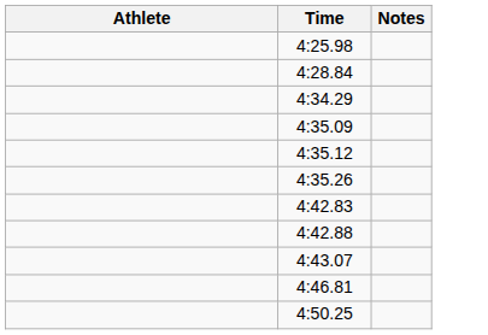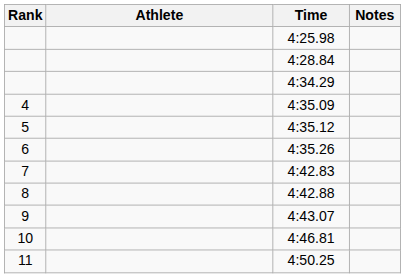+ column: Rank | 4 | 5 | 6 | 7 | 8 | 9 | 10 | 11
